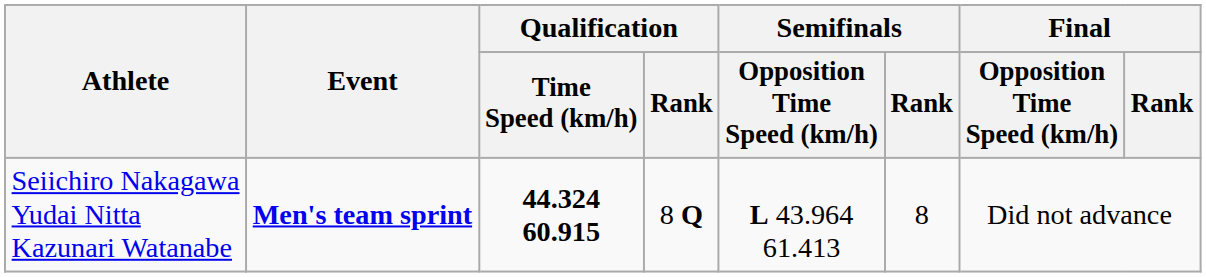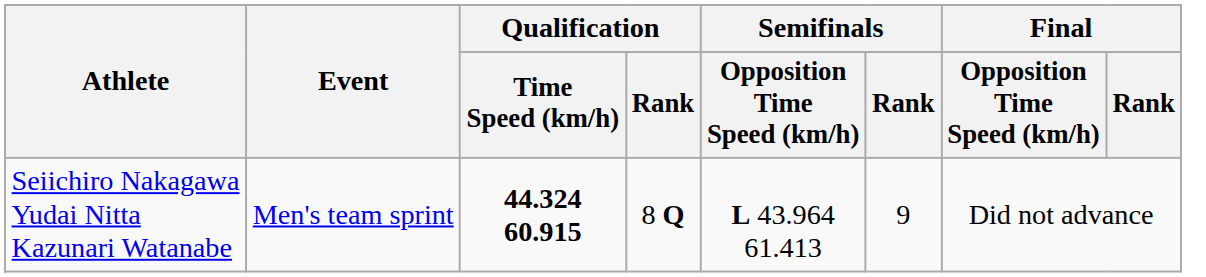Seiichiro Nakagawa Yudai Nitta Kazunari Watanabe | Event: bold -> normal
Seiichiro Nakagawa Yudai Nitta Kazunari Watanabe | Semifinals / Rank: 8 -> 9
